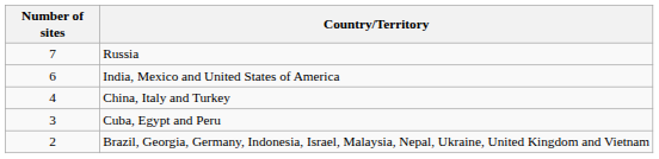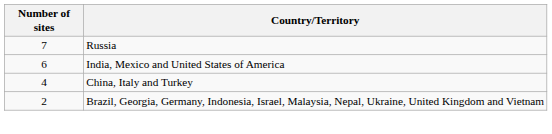- row: 3 | Cuba, Egypt and Peru
